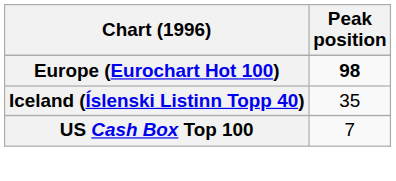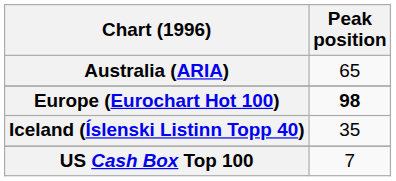+ row: Australia (ARIA) | 65
